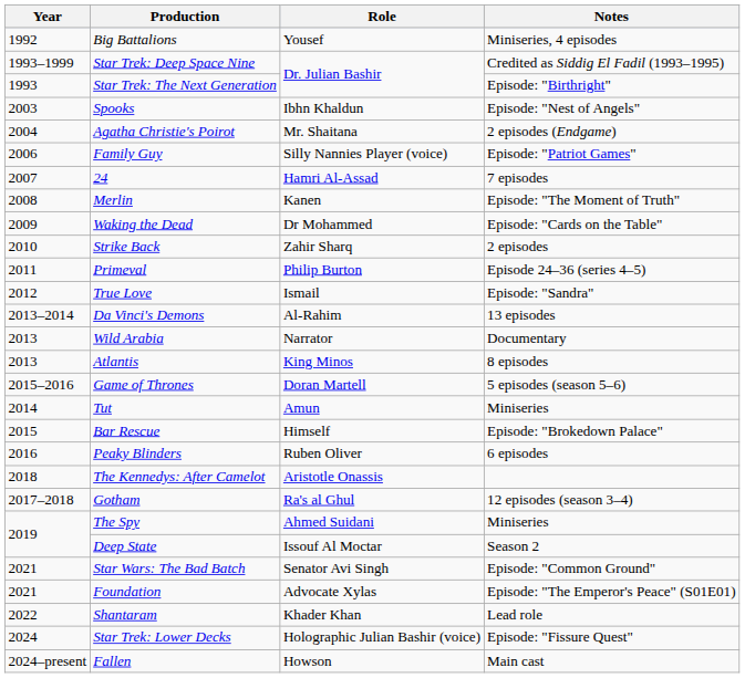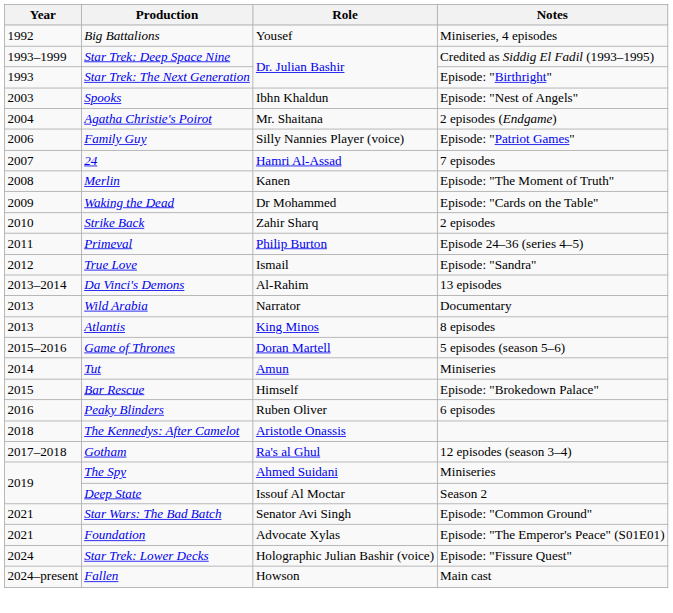- row: 2022 | Shantaram | Khader Khan | Lead role
